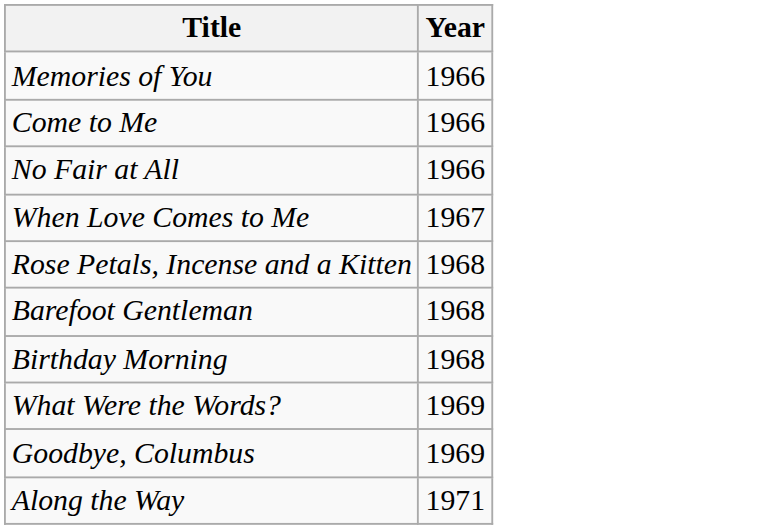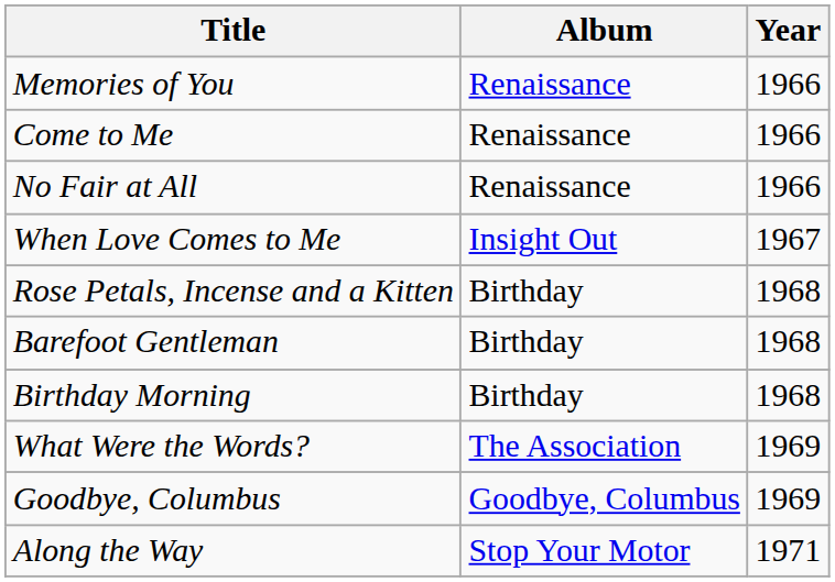+ column: Album | Renaissance | Renaissance | Renaissance | Insight Out | Birthday | Birthday | Birthday | The Association | Goodbye, Columbus | Stop Your Motor
